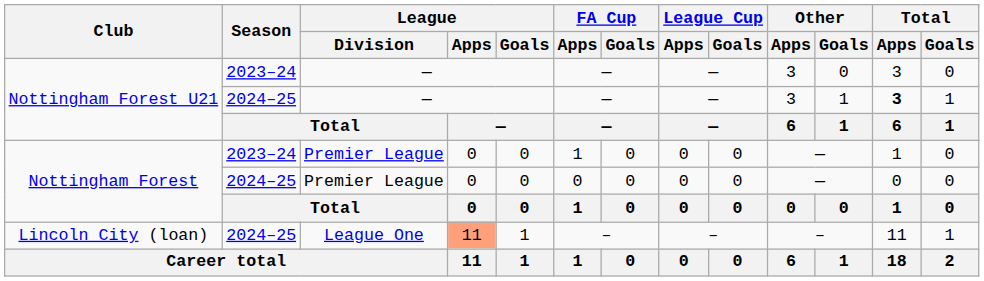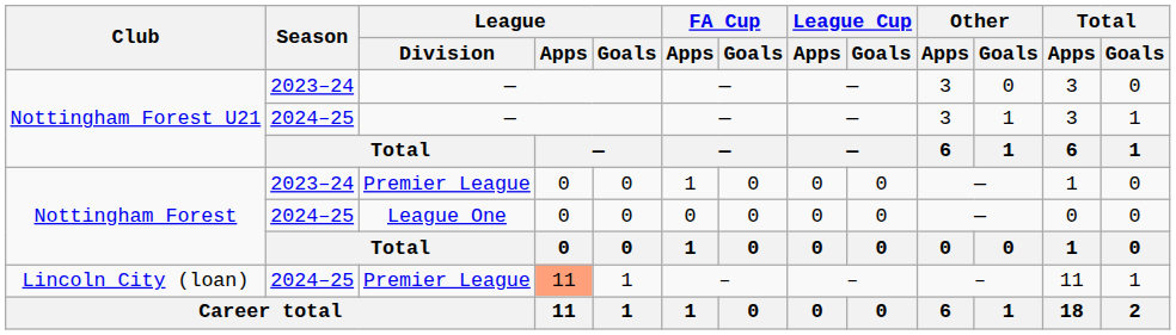Nottingham Forest U21 / 2024–25 | Total / Apps: bold -> normal
Nottingham Forest / 2024–25 | League / Division: Premier League -> League One
Lincoln City (loan) | League / Division: League One -> Premier League
